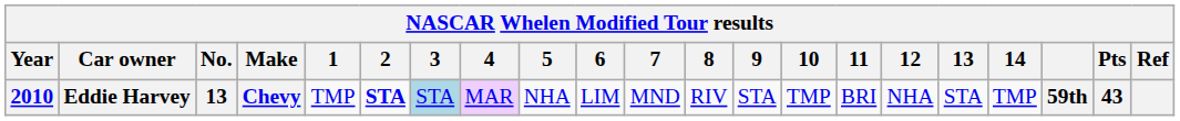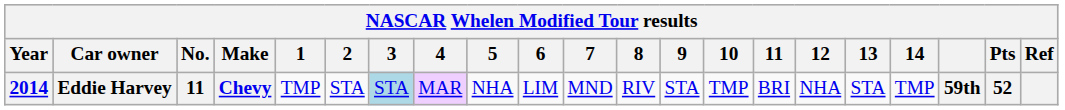Eddie Harvey | Year: 2010 -> 2014
Eddie Harvey | No.: 13 -> 11
Eddie Harvey | 2: bold -> normal
Eddie Harvey | Pts: 43 -> 52
